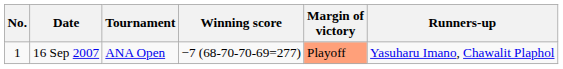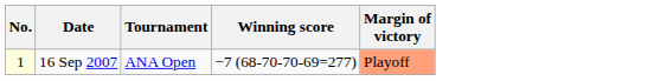- column: Runners-up | Yasuharu Imano, Chawalit Plaphol
16 Sep 2007 | No.: no background -> lightyellow background
